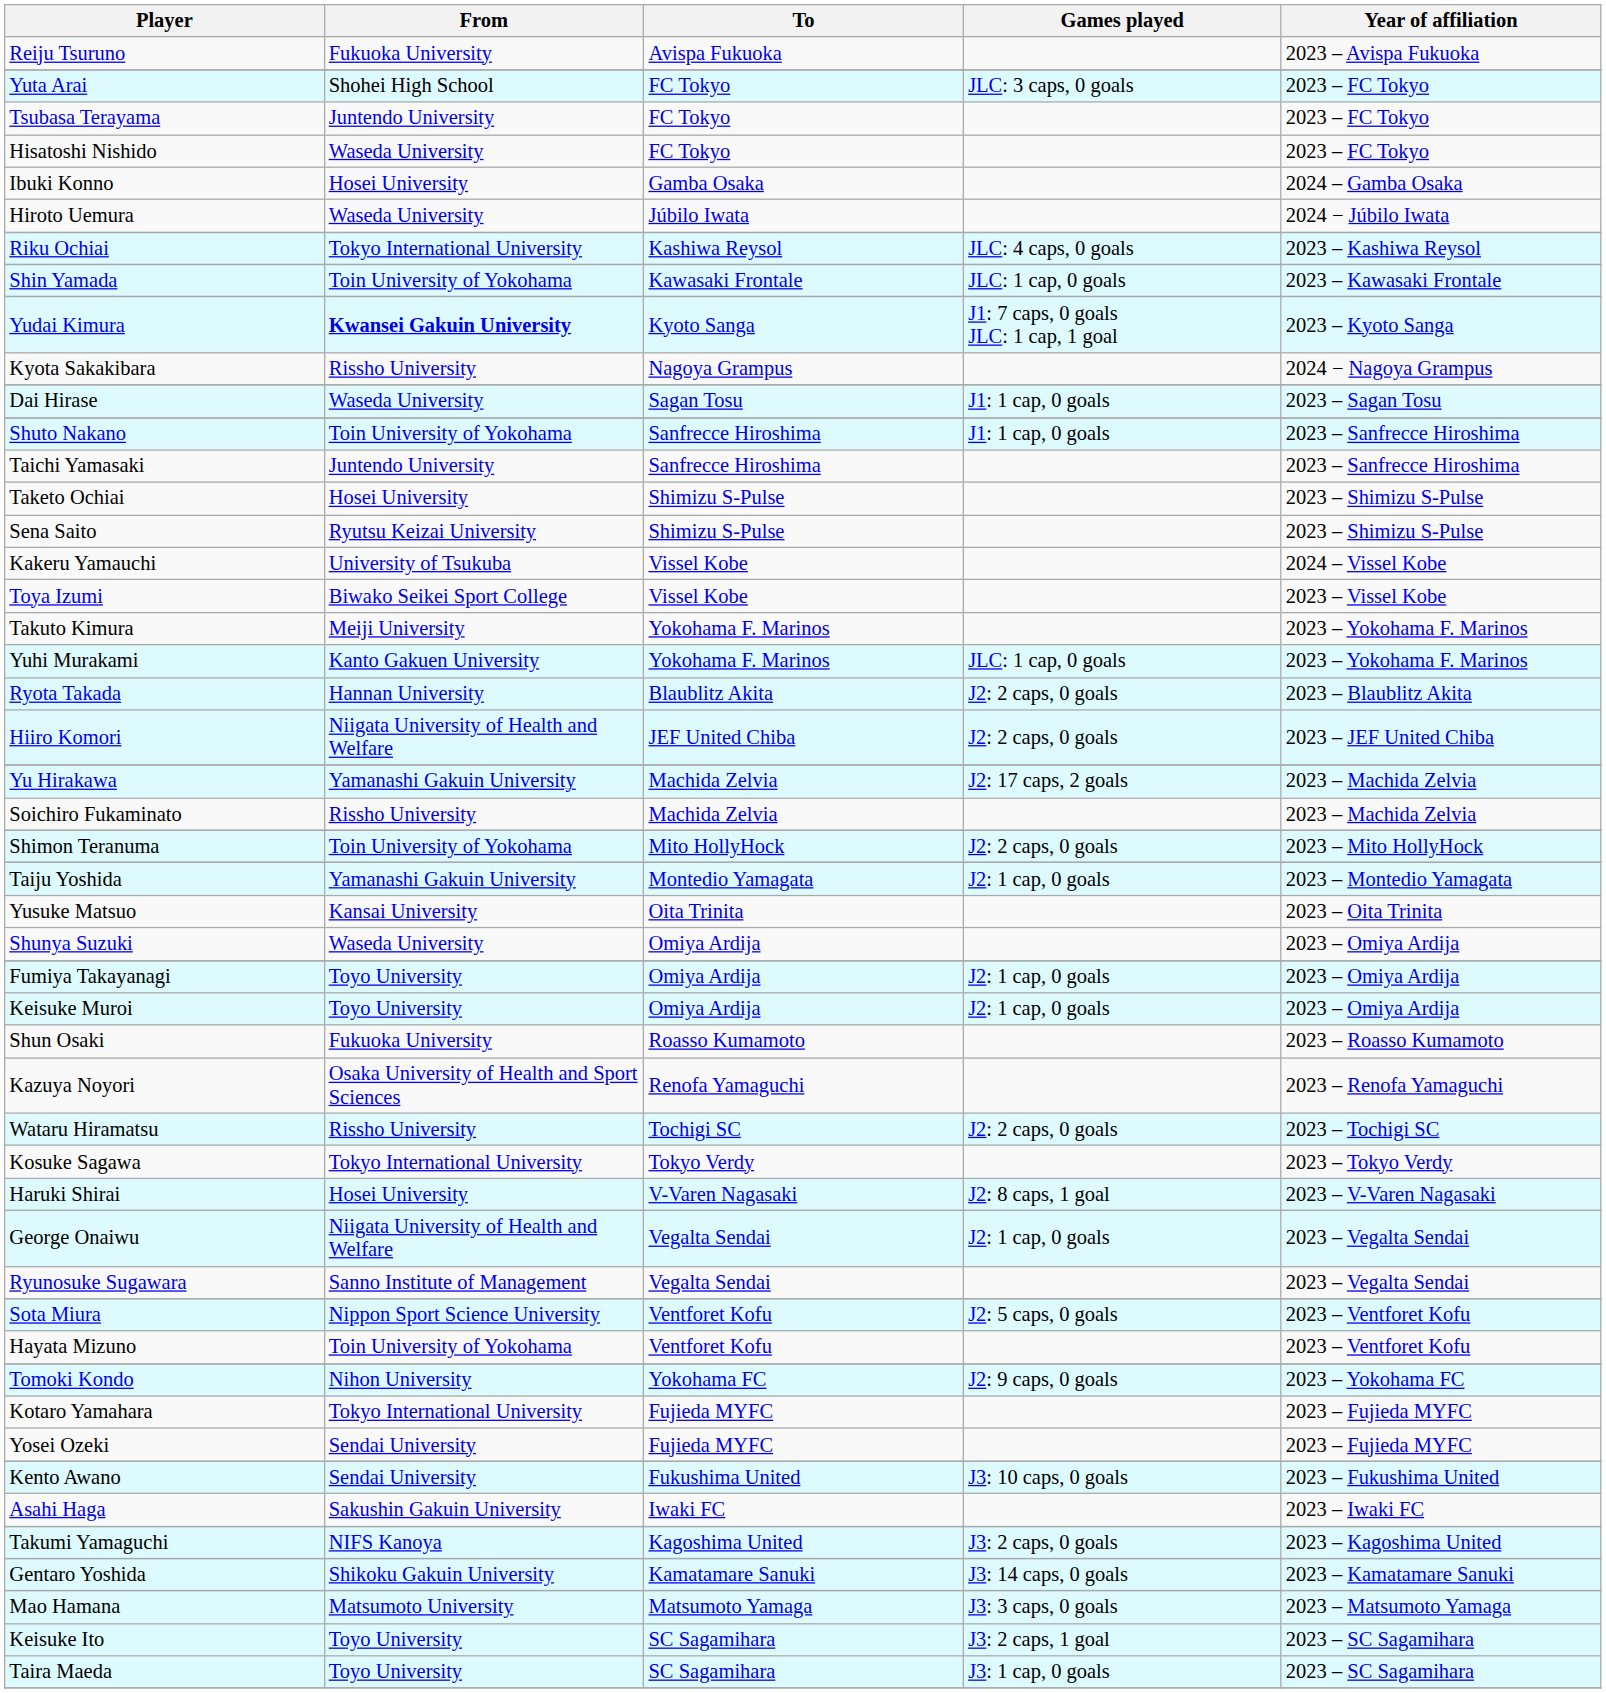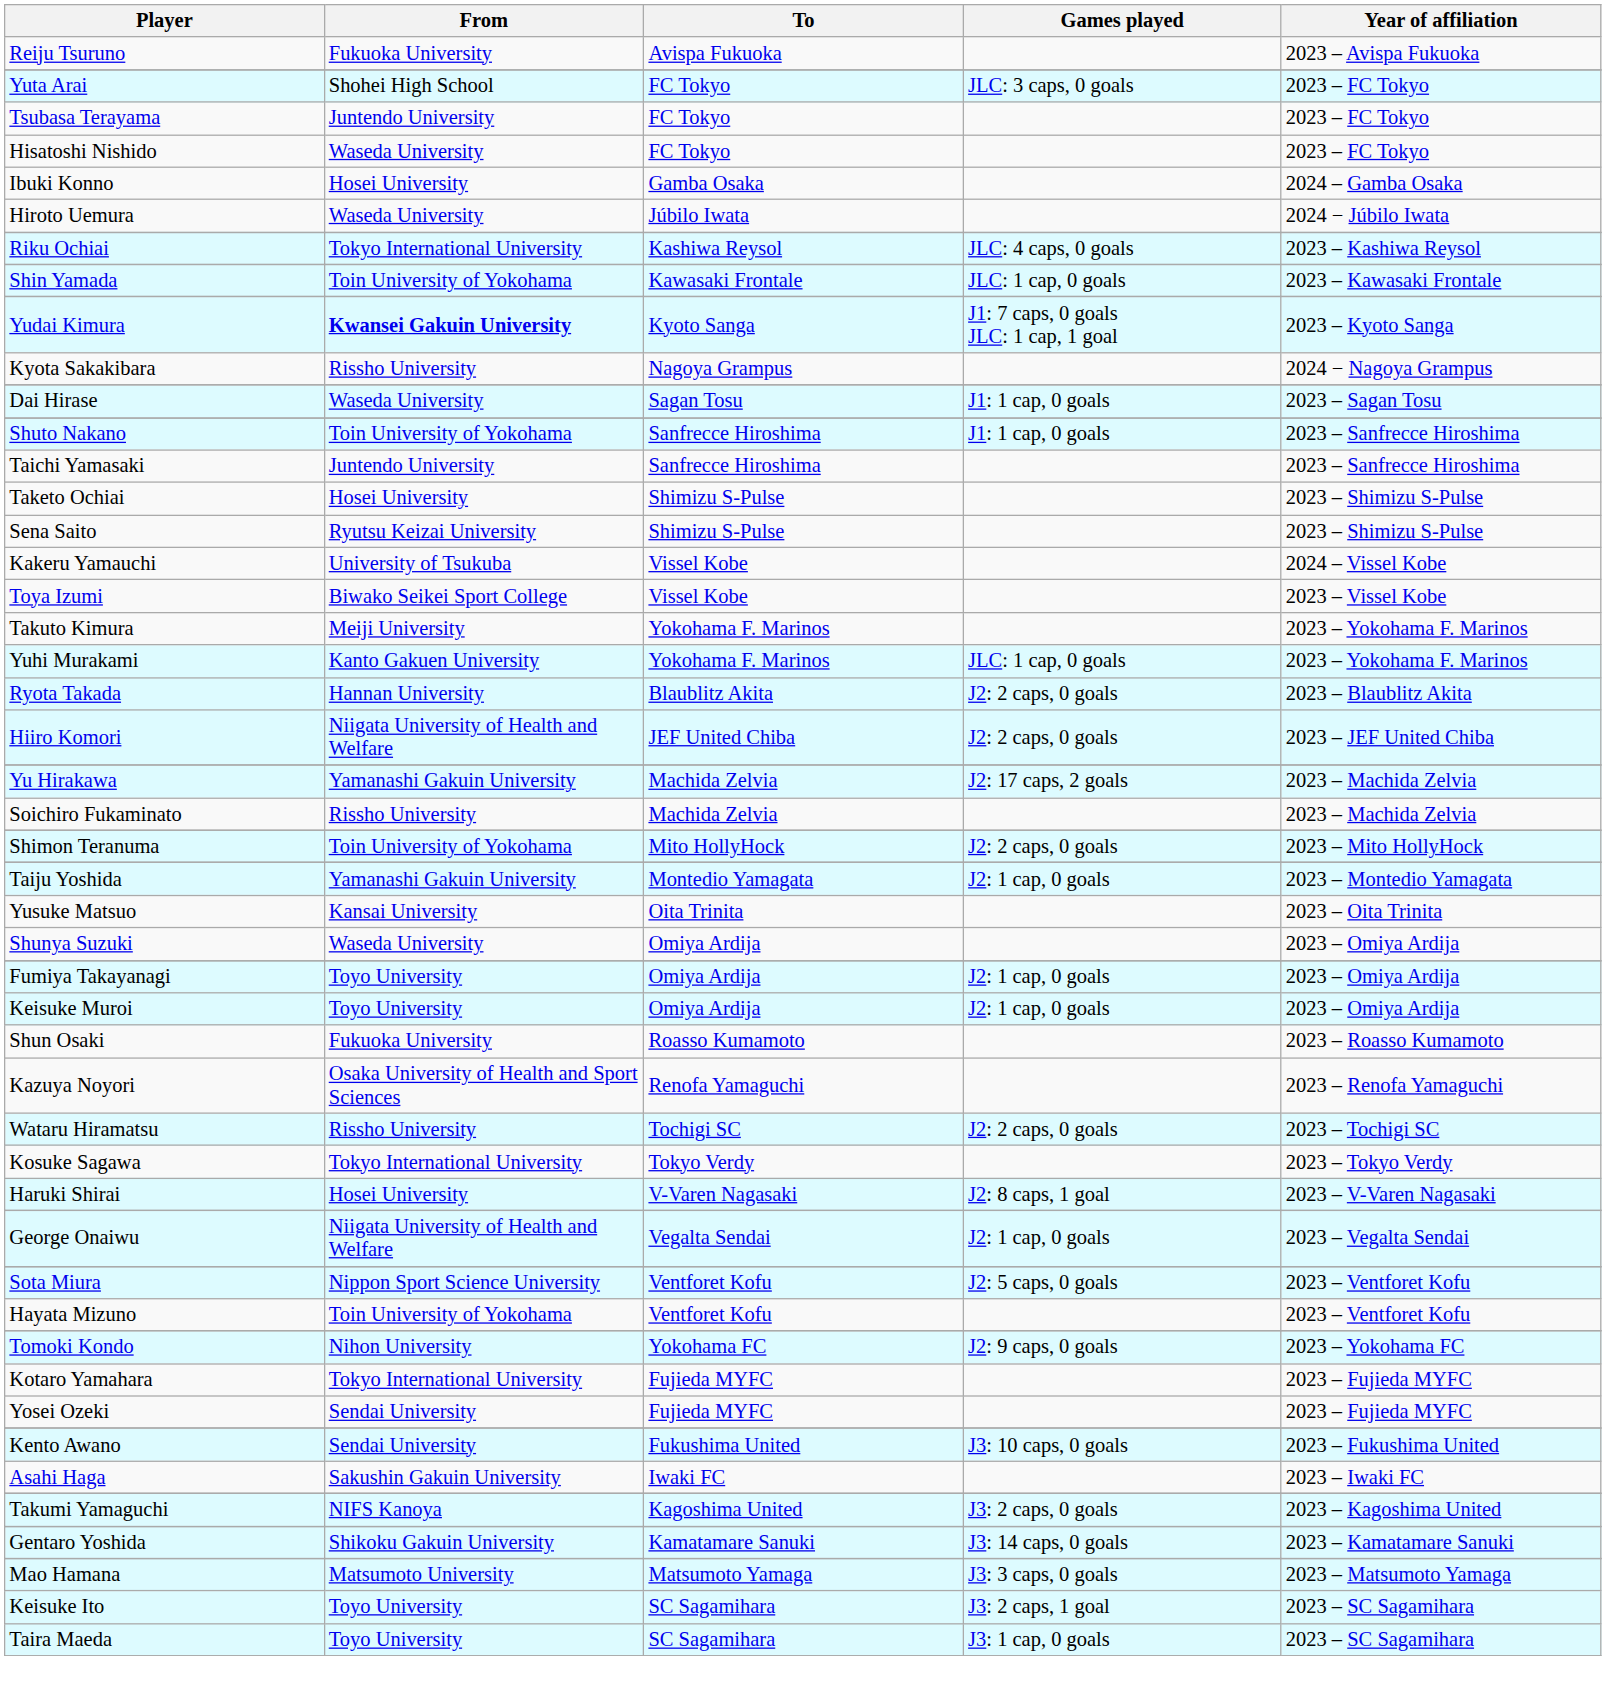- row: Ryunosuke Sugawara | Sanno Institute of Management | Vegalta Sendai | 2023 – Vegalta Sendai
